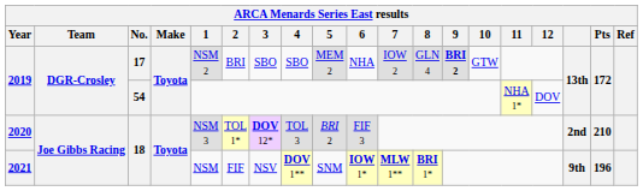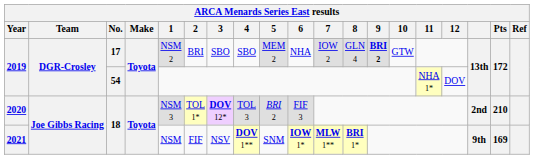2021 | Pts: 196 -> 169
